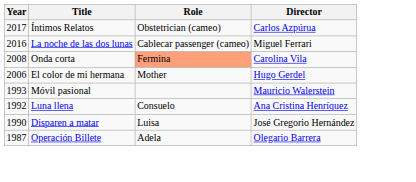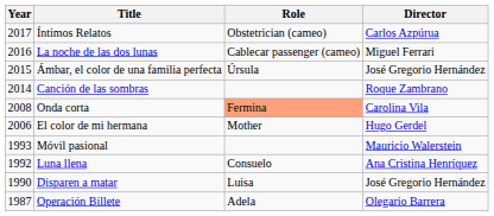+ row: 2015 | Ámbar, el color de una familia perfecta | Úrsula | José Gregorio Hernández
+ row: 2014 | Canción de las sombras | Roque Zambrano
